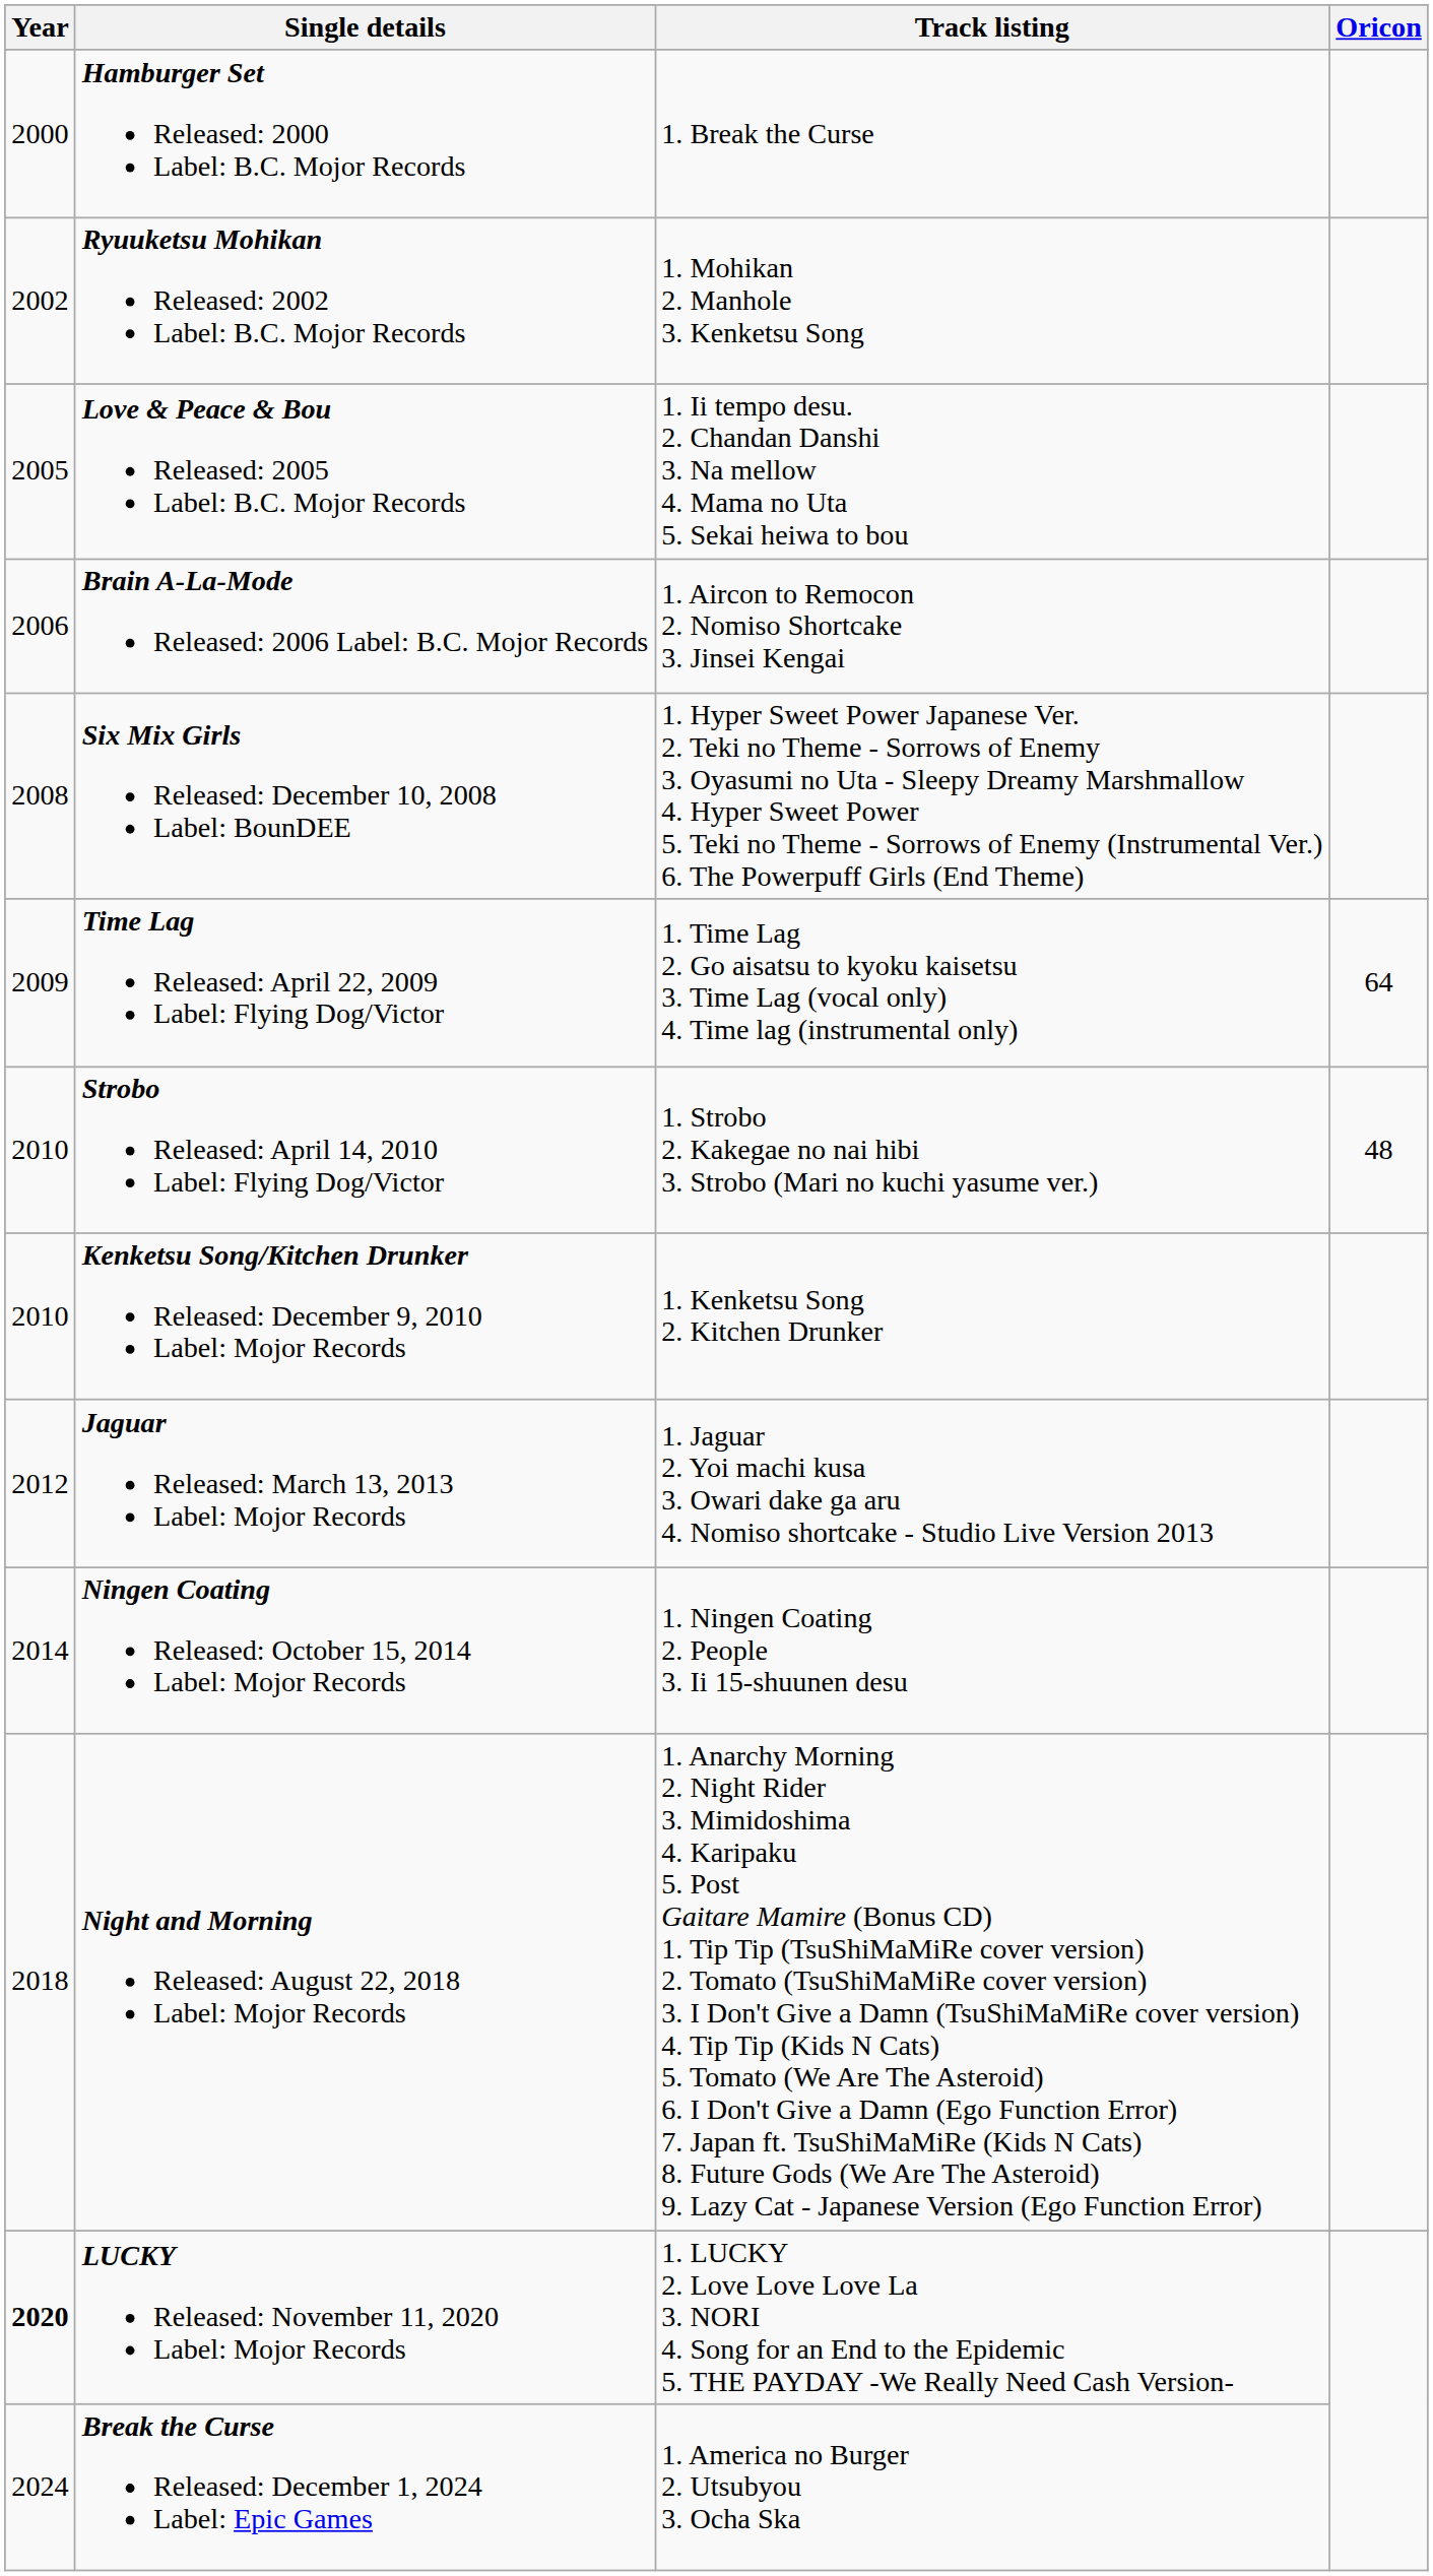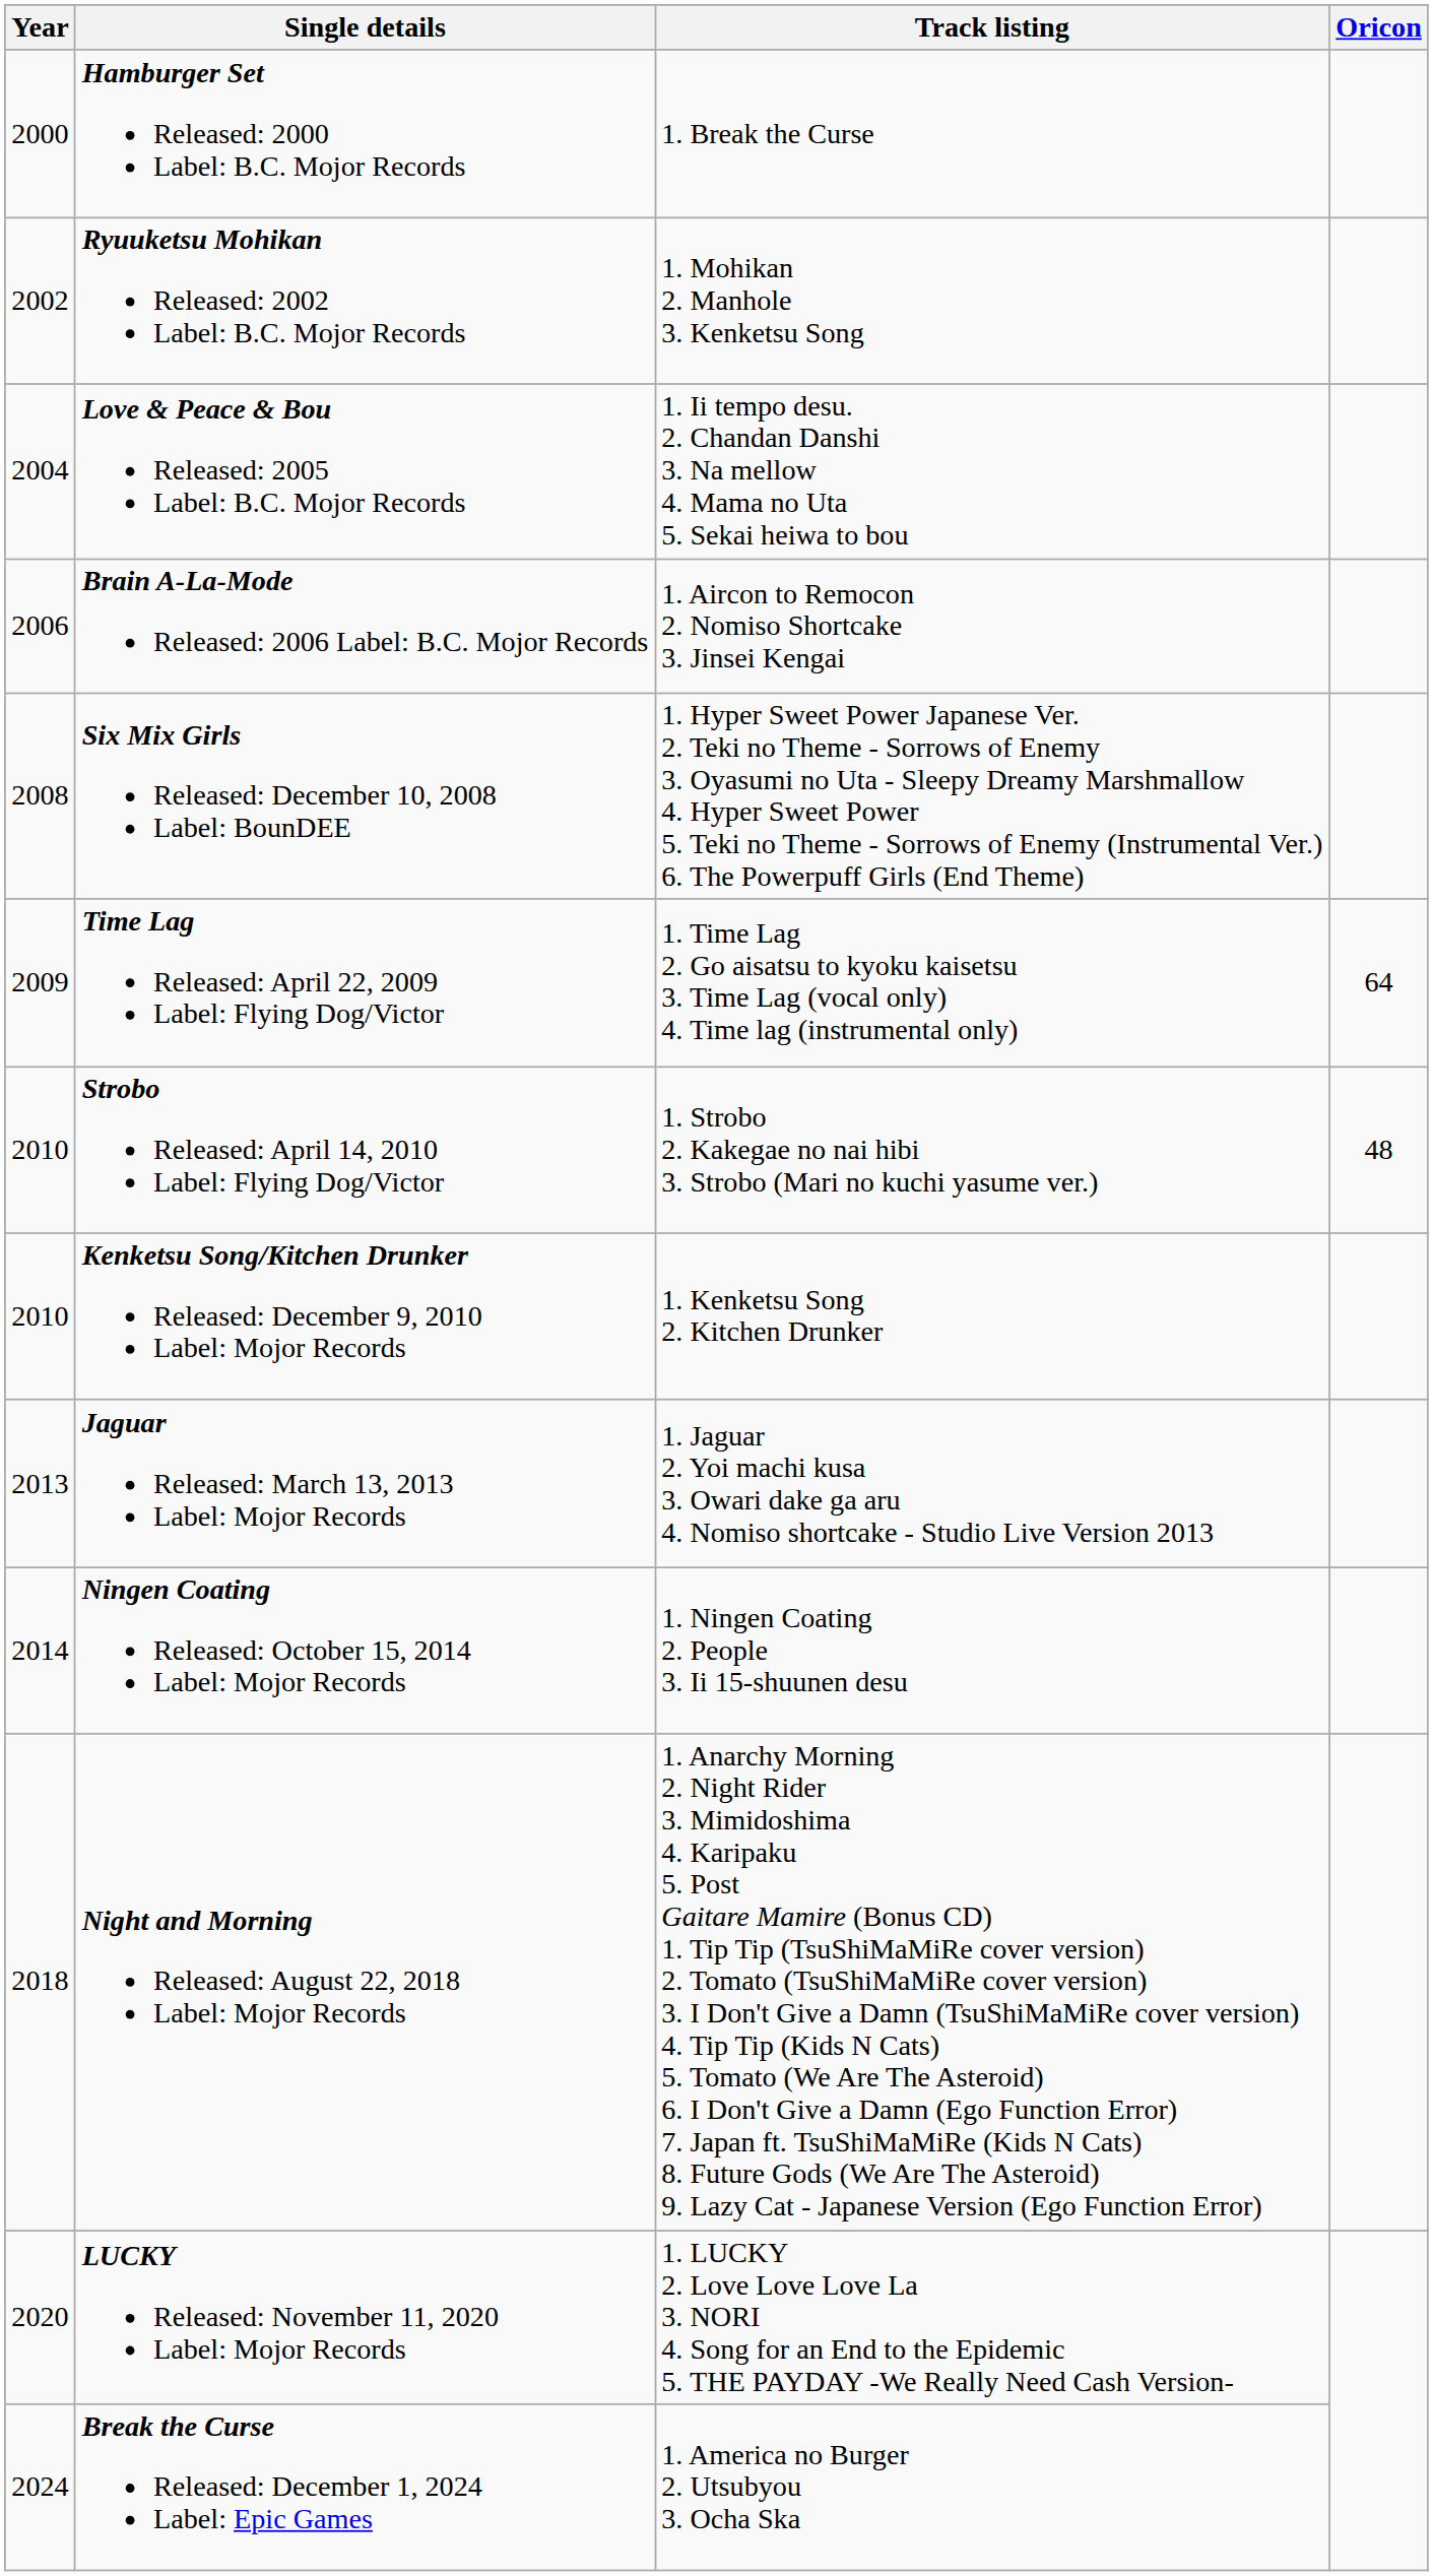Love & Peace & Bou Released: 2005 Label: B.C. Mojor Records | Year: 2005 -> 2004
Jaguar Released: March 13, 2013 Label: Mojor Records | Year: 2012 -> 2013
LUCKY Released: November 11, 2020 Label: Mojor Records | Year: bold -> normal
